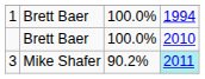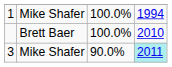1 | column 2: Brett Baer -> Mike Shafer
3 | column 3: 90.2% -> 90.0%
